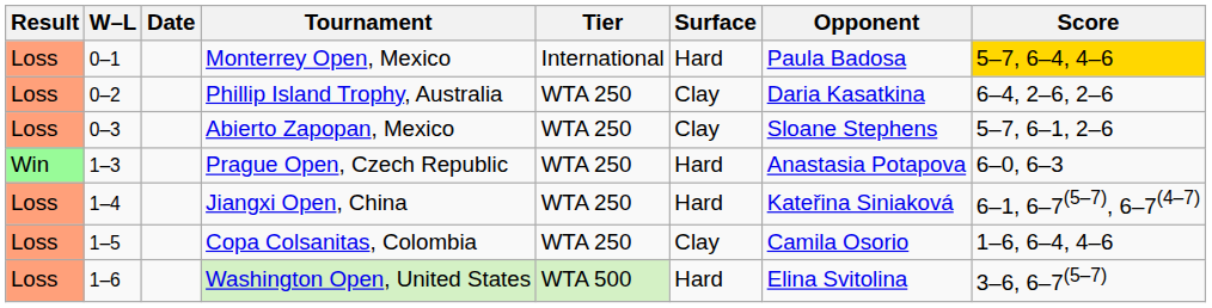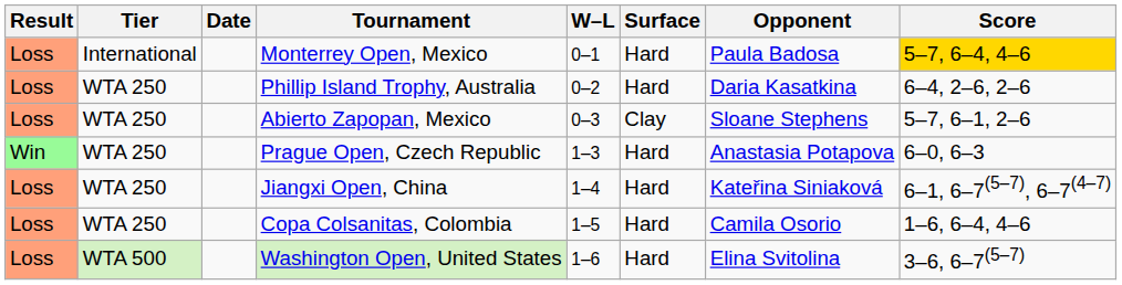columns swapped: W–L <-> Tier
Phillip Island Trophy, Australia | Surface: Clay -> Hard
Copa Colsanitas, Colombia | Surface: Clay -> Hard
